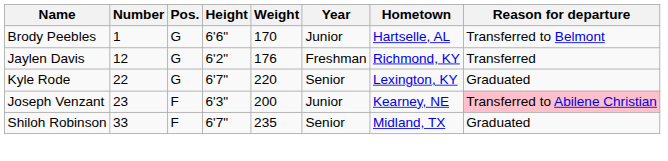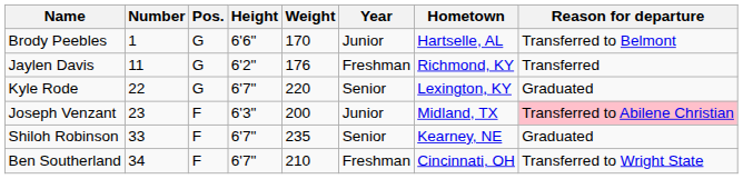Jaylen Davis | Number: 12 -> 11
Joseph Venzant | Hometown: Kearney, NE -> Midland, TX
Shiloh Robinson | Hometown: Midland, TX -> Kearney, NE
+ row: Ben Southerland | 34 | F | 6'7" | 210 | Freshman | Cincinnati, OH | Transferred to Wright State
